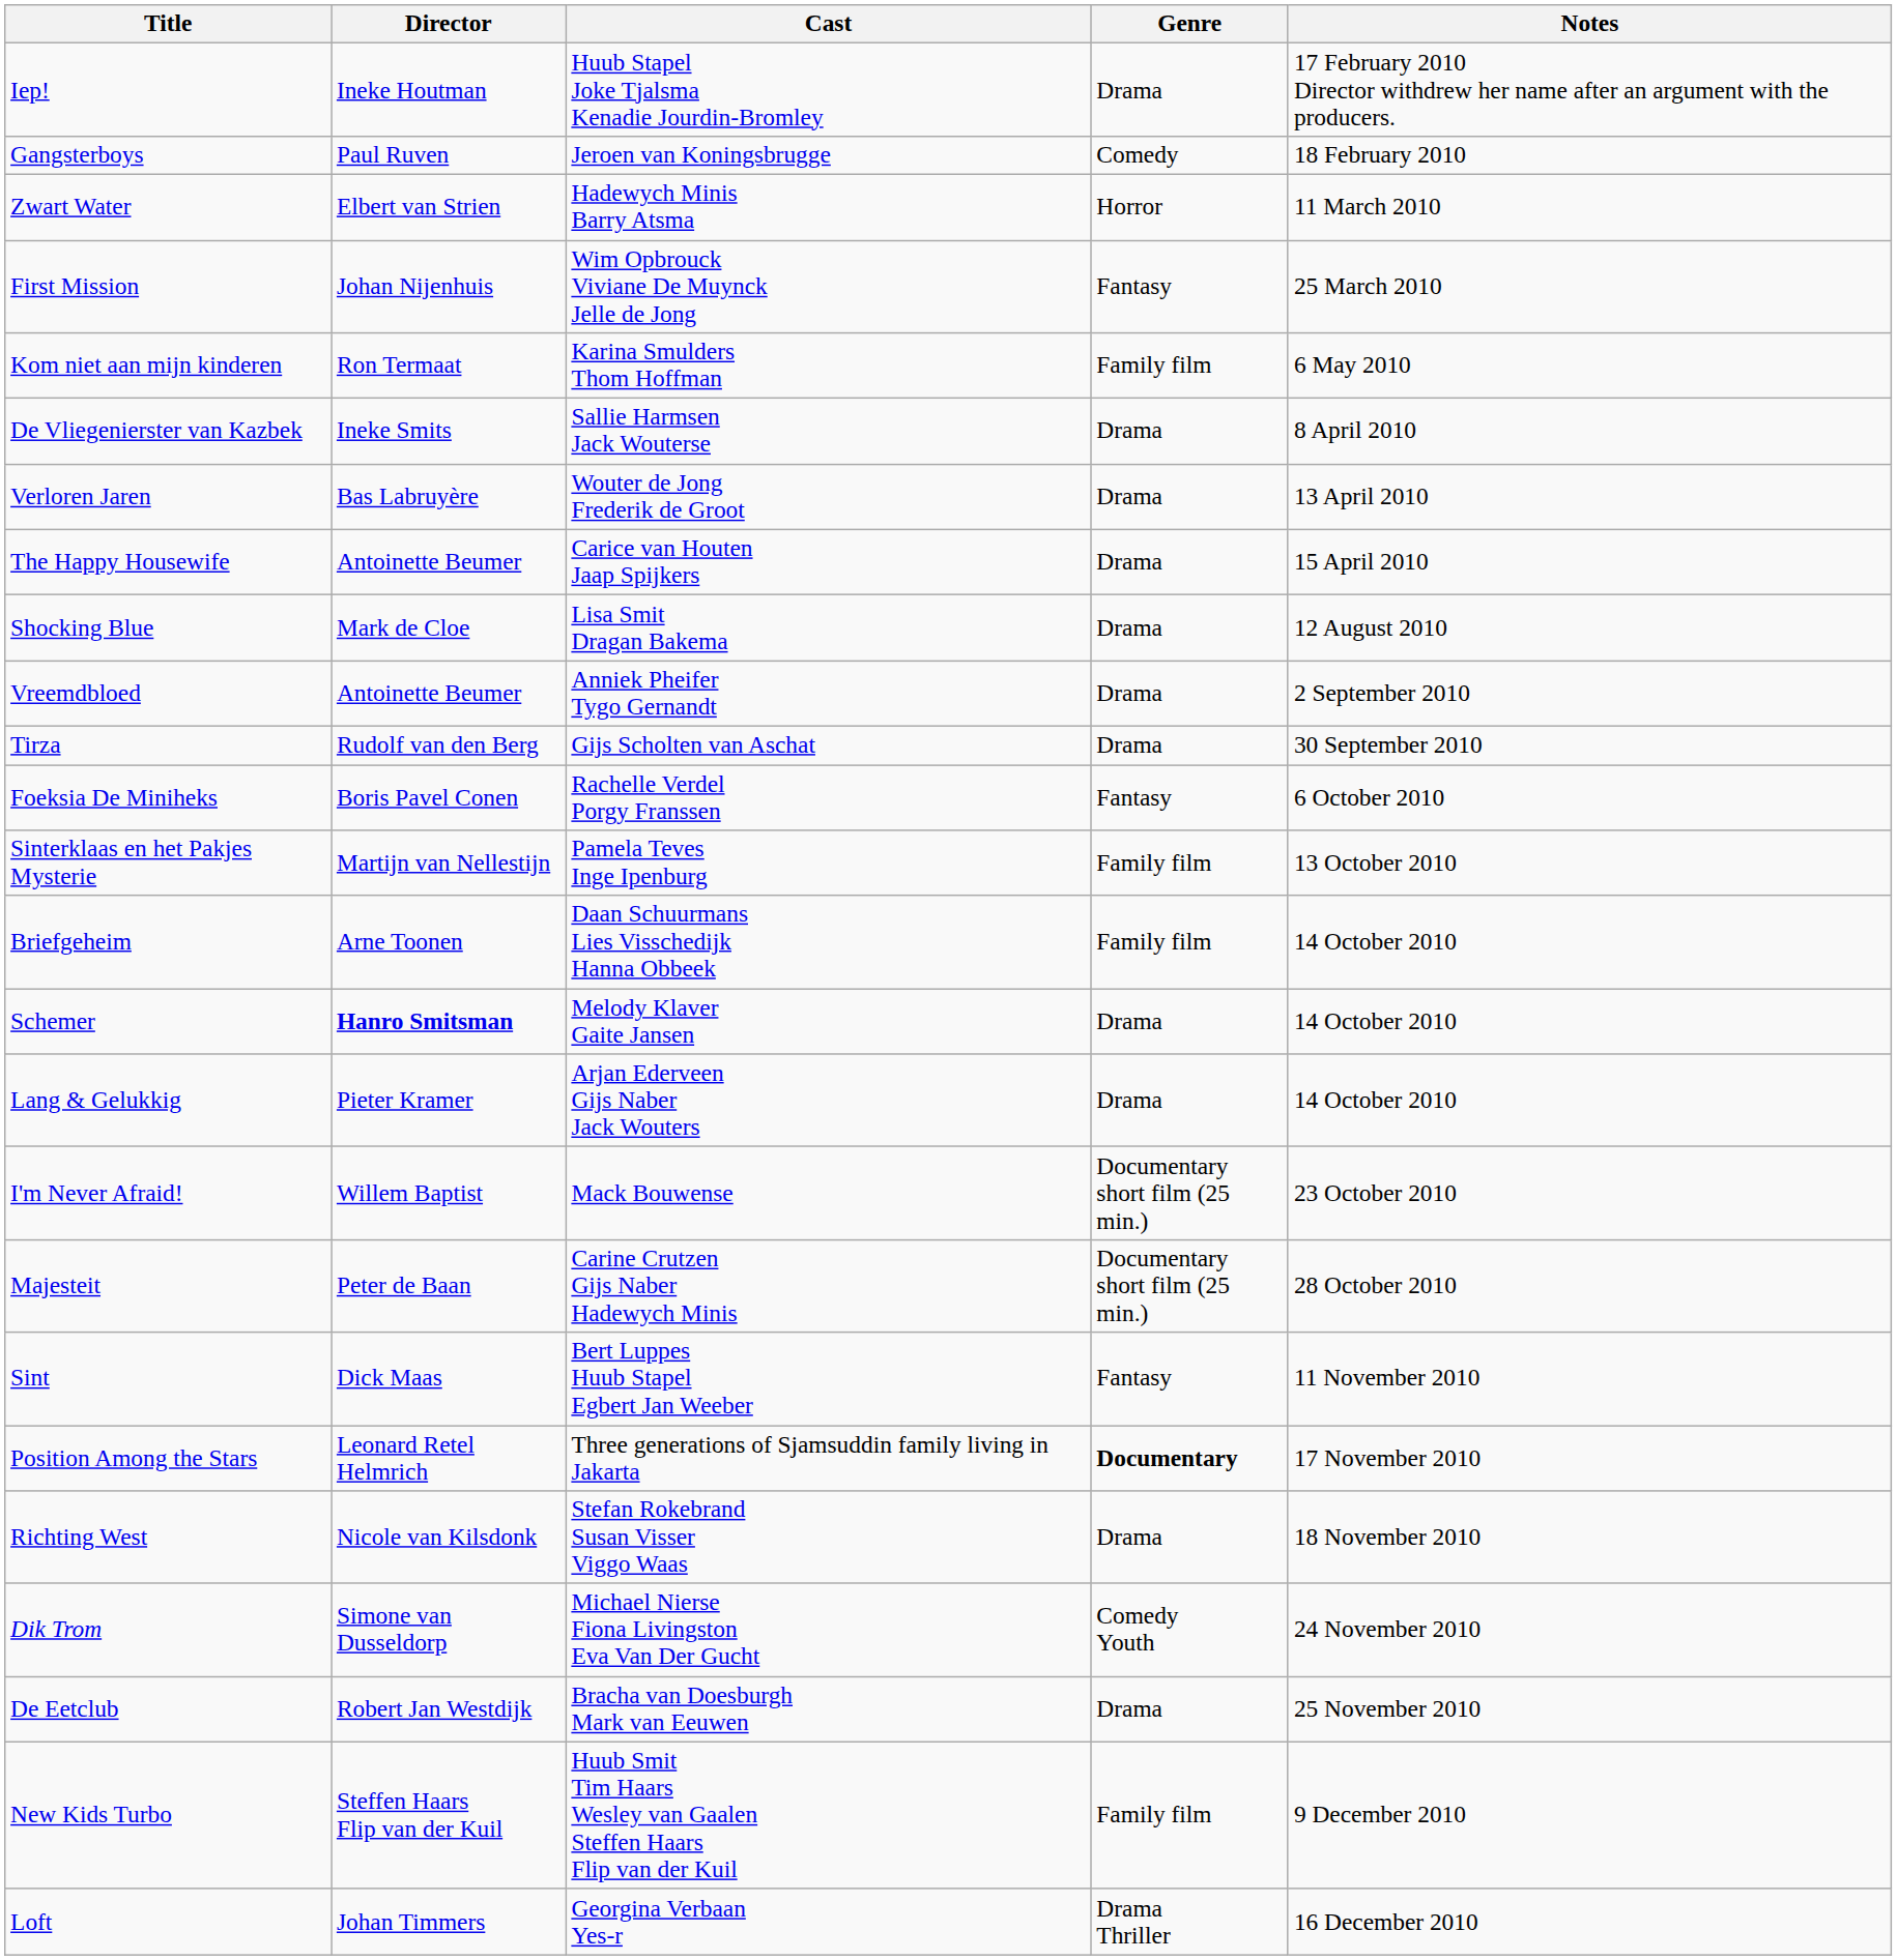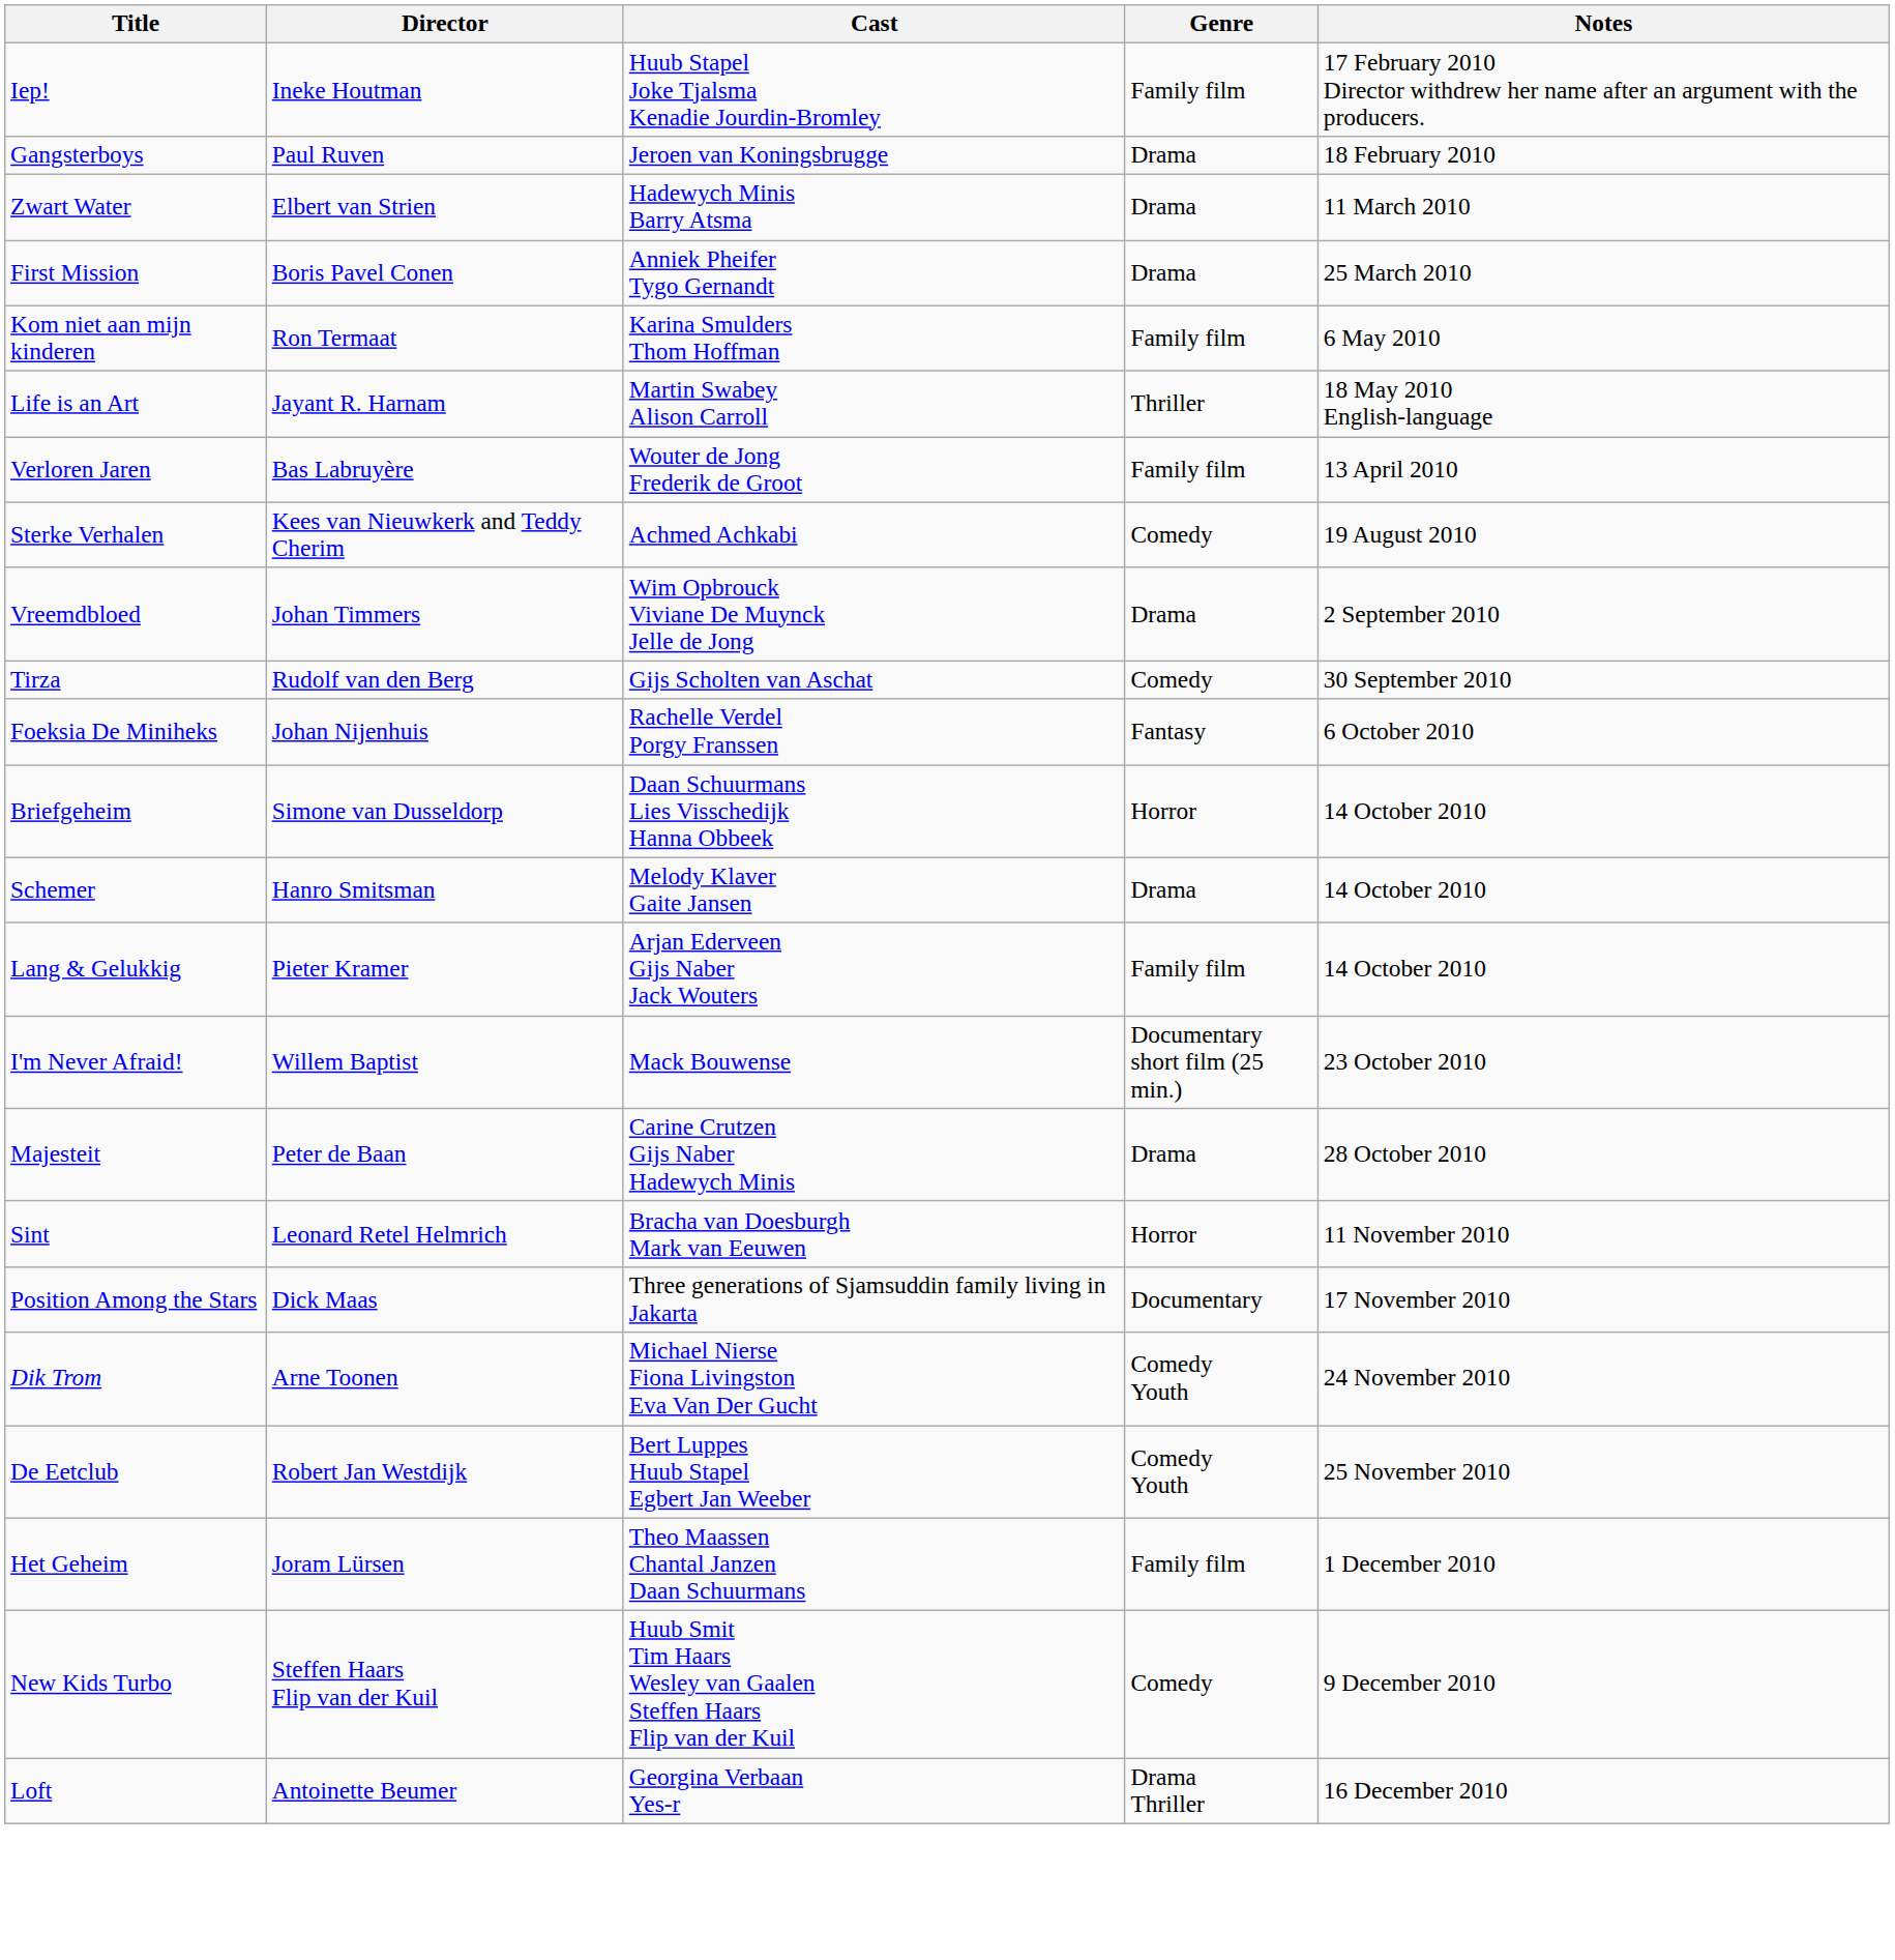Iep! | Genre: Drama -> Family film
Gangsterboys | Genre: Comedy -> Drama
Zwart Water | Genre: Horror -> Drama
First Mission | Director: Johan Nijenhuis -> Boris Pavel Conen
First Mission | Cast: Wim Opbrouck Viviane De Muynck Jelle de Jong -> Anniek Pheifer Tygo Gernandt
First Mission | Genre: Fantasy -> Drama
+ row: Life is an Art | Jayant R. Harnam | Martin Swabey Alison Carroll | Thriller | 18 May 2010 English-language
- row: De Vliegenierster van Kazbek | Ineke Smits | Sallie Harmsen Jack Wouterse | Drama | 8 April 2010
Verloren Jaren | Genre: Drama -> Family film
- row: The Happy Housewife | Antoinette Beumer | Carice van Houten Jaap Spijkers | Drama | 15 April 2010
- row: Shocking Blue | Mark de Cloe | Lisa Smit Dragan Bakema | Drama | 12 August 2010
+ row: Sterke Verhalen | Kees van Nieuwkerk and Teddy Cherim | Achmed Achkabi | Comedy | 19 August 2010
Vreemdbloed | Director: Antoinette Beumer -> Johan Timmers
Vreemdbloed | Cast: Anniek Pheifer Tygo Gernandt -> Wim Opbrouck Viviane De Muynck Jelle de Jong
Tirza | Genre: Drama -> Comedy
Foeksia De Miniheks | Director: Boris Pavel Conen -> Johan Nijenhuis
- row: Sinterklaas en het Pakjes Mysterie | Martijn van Nellestijn | Pamela Teves Inge Ipenburg | Family film | 13 October 2010
Briefgeheim | Director: Arne Toonen -> Simone van Dusseldorp
Briefgeheim | Genre: Family film -> Horror
Schemer | Director: bold -> normal
Lang & Gelukkig | Genre: Drama -> Family film
Majesteit | Genre: Documentary short film (25 min.) -> Drama
Sint | Director: Dick Maas -> Leonard Retel Helmrich
Sint | Cast: Bert Luppes Huub Stapel Egbert Jan Weeber -> Bracha van Doesburgh Mark van Eeuwen
Sint | Genre: Fantasy -> Horror
Position Among the Stars | Director: Leonard Retel Helmrich -> Dick Maas
Position Among the Stars | Genre: bold -> normal
- row: Richting West | Nicole van Kilsdonk | Stefan Rokebrand Susan Visser Viggo Waas | Drama | 18 November 2010
Dik Trom | Director: Simone van Dusseldorp -> Arne Toonen
De Eetclub | Cast: Bracha van Doesburgh Mark van Eeuwen -> Bert Luppes Huub Stapel Egbert Jan Weeber
De Eetclub | Genre: Drama -> Comedy Youth
+ row: Het Geheim | Joram Lürsen | Theo Maassen Chantal Janzen Daan Schuurmans | Family film | 1 December 2010
New Kids Turbo | Genre: Family film -> Comedy
Loft | Director: Johan Timmers -> Antoinette Beumer
